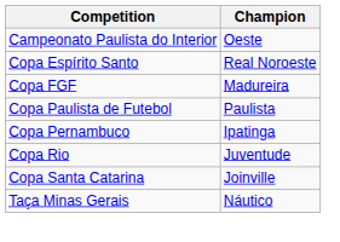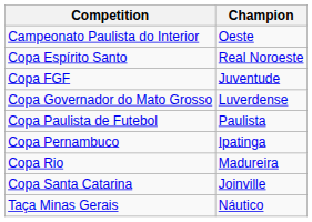Copa FGF | Champion: Madureira -> Juventude
+ row: Copa Governador do Mato Grosso | Luverdense
Copa Rio | Champion: Juventude -> Madureira
